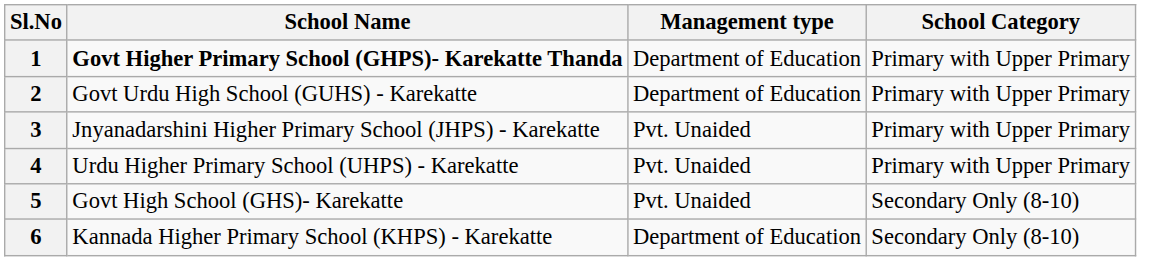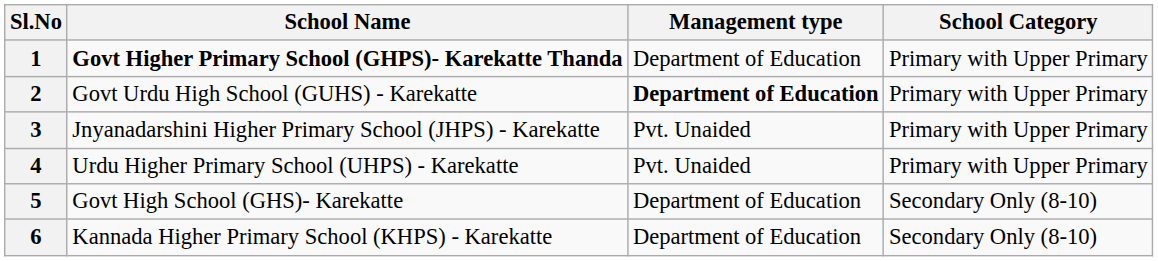2 | Management type: normal -> bold
5 | Management type: Pvt. Unaided -> Department of Education
